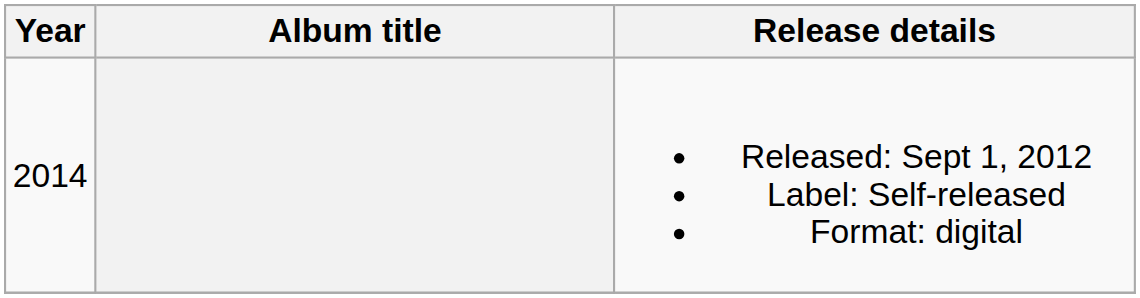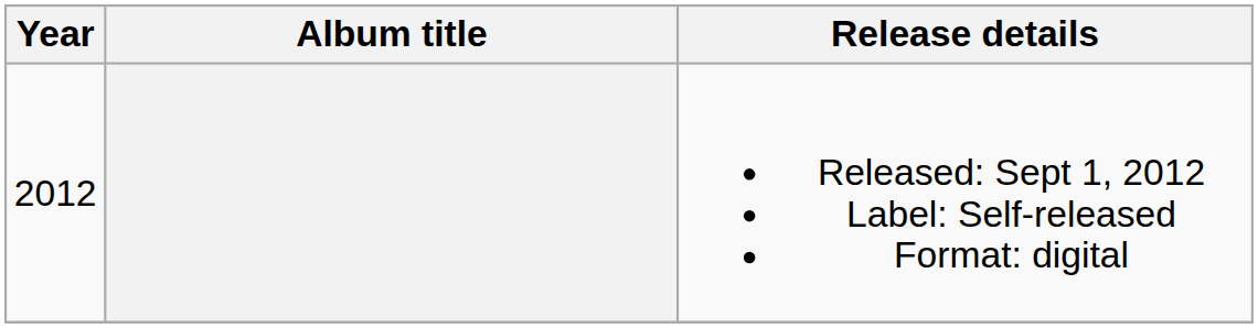Released: Sept 1, 2012 Label: Self-released Format: digital | Year: 2014 -> 2012
